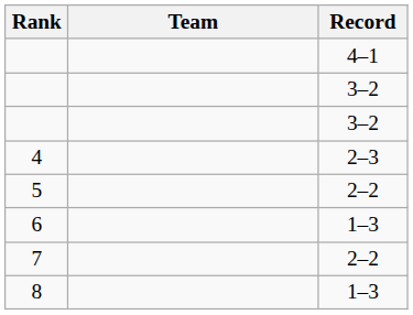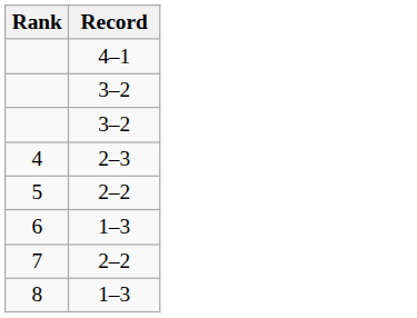- column: Team
